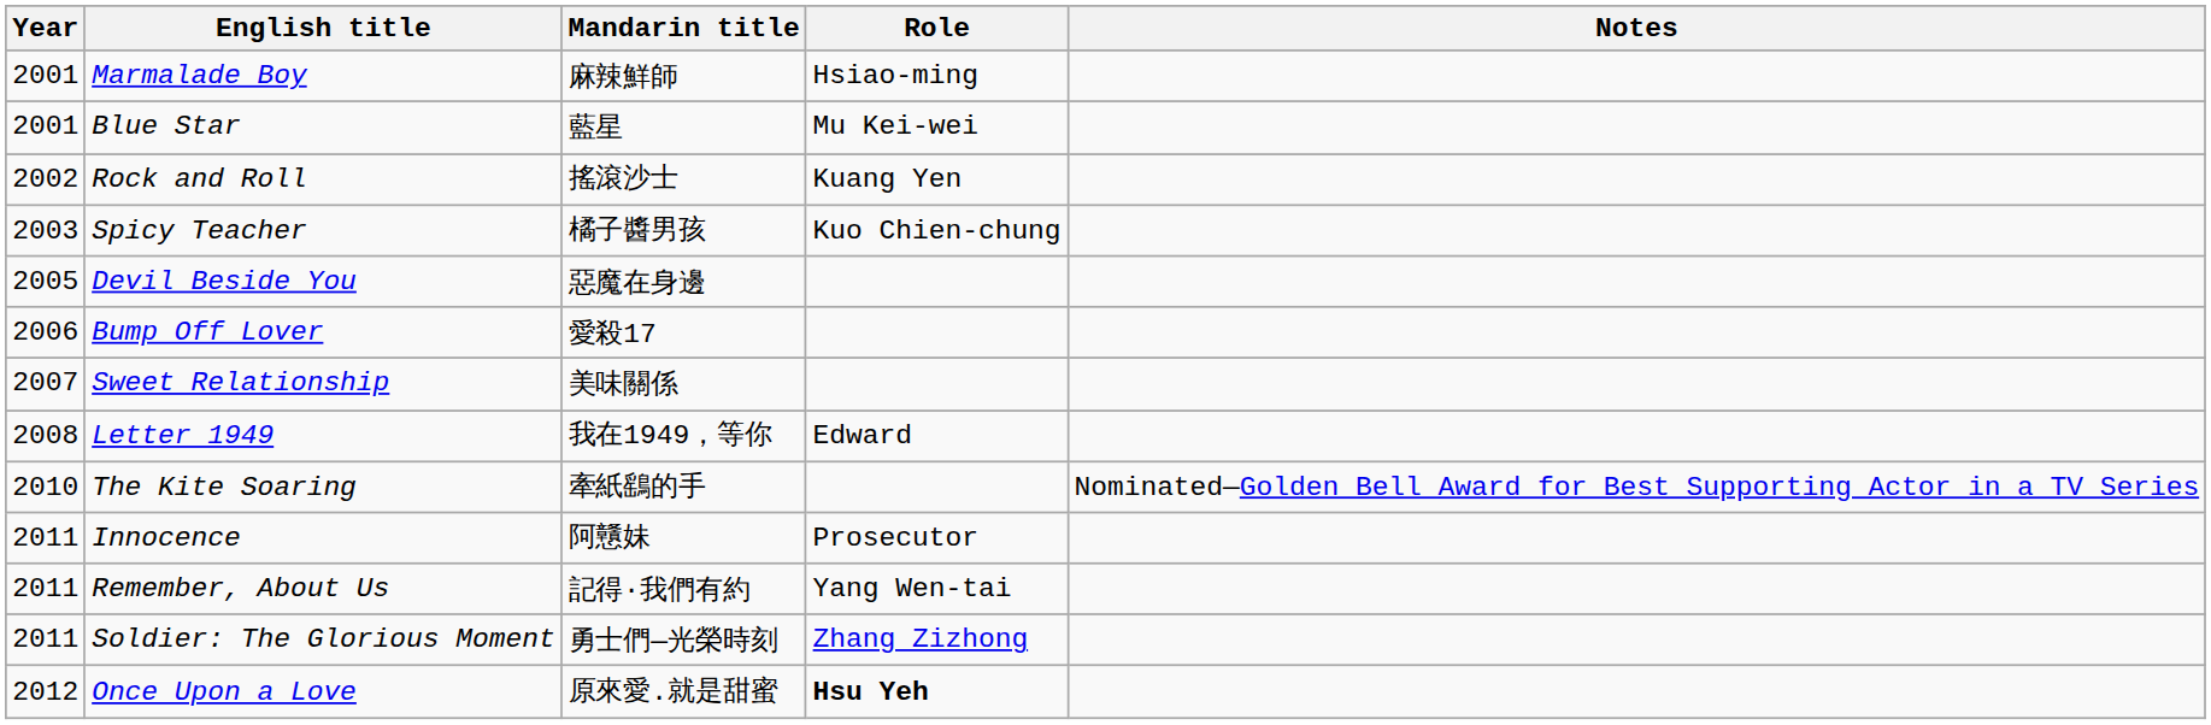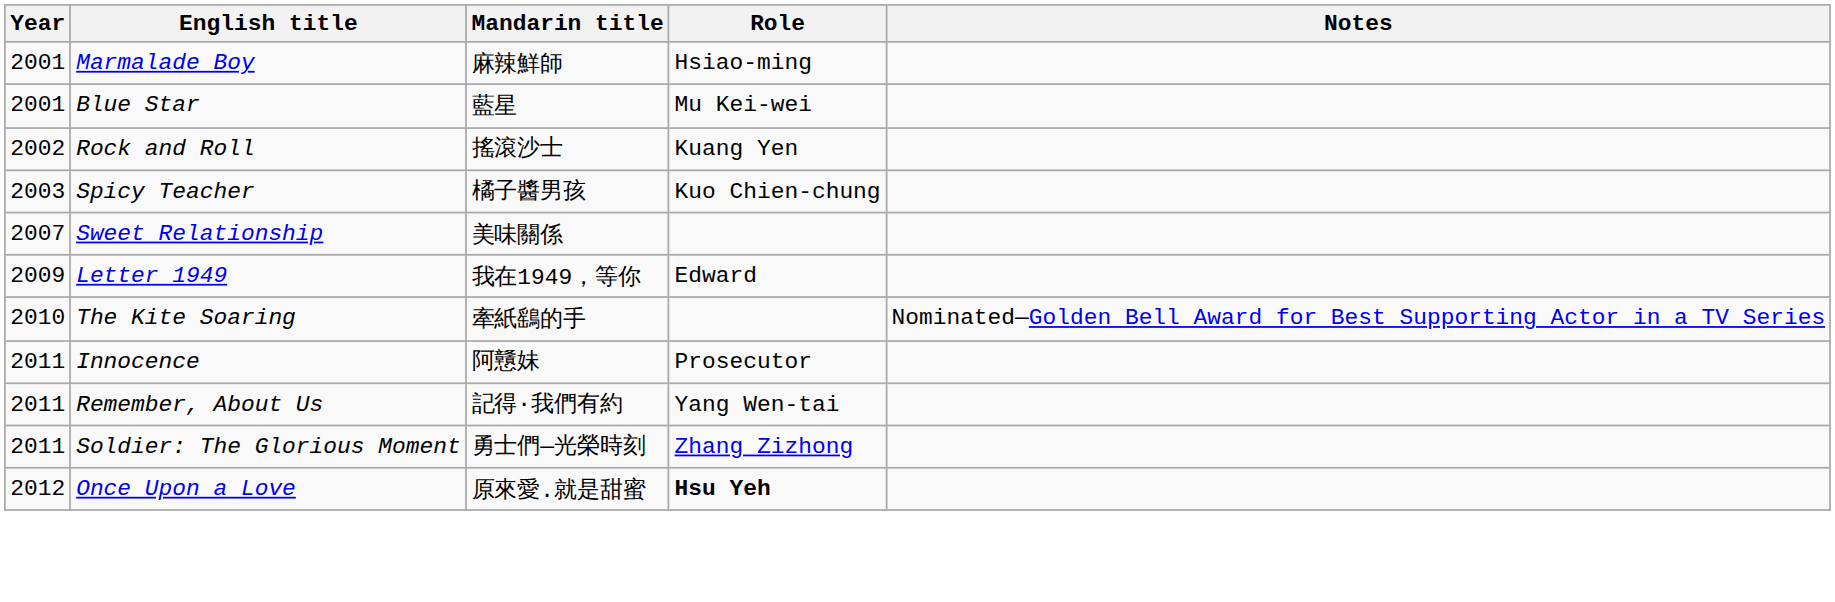- row: 2005 | Devil Beside You | 惡魔在身邊
- row: 2006 | Bump Off Lover | 愛殺17
Letter 1949 | Year: 2008 -> 2009
